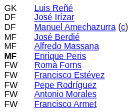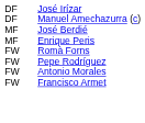- row: GK | Luis Reñé
- row: MF | Alfredo Massana
Enrique Peris | column 1: bold -> normal
- row: FW | Francisco Estévez
